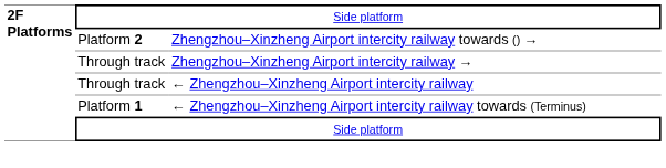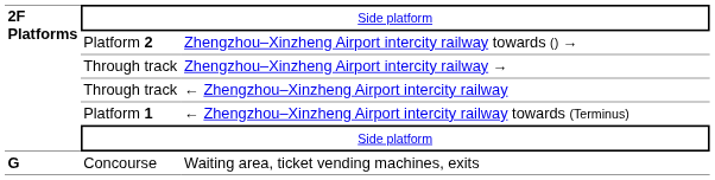+ row: G | Concourse | Waiting area, ticket vending machines, exits
